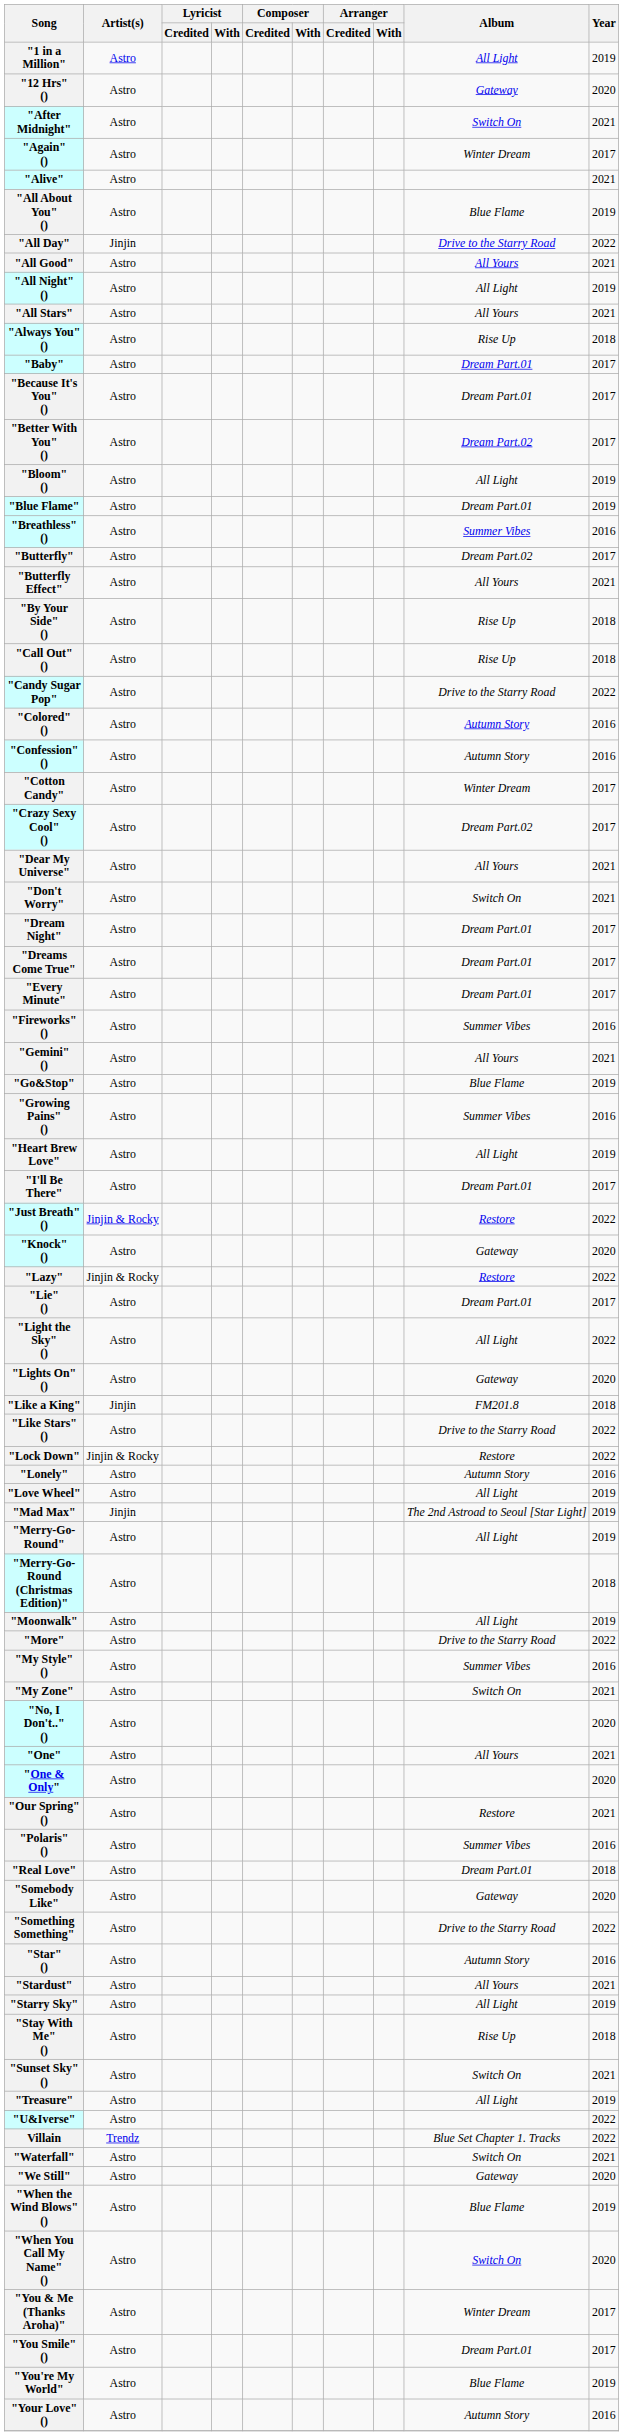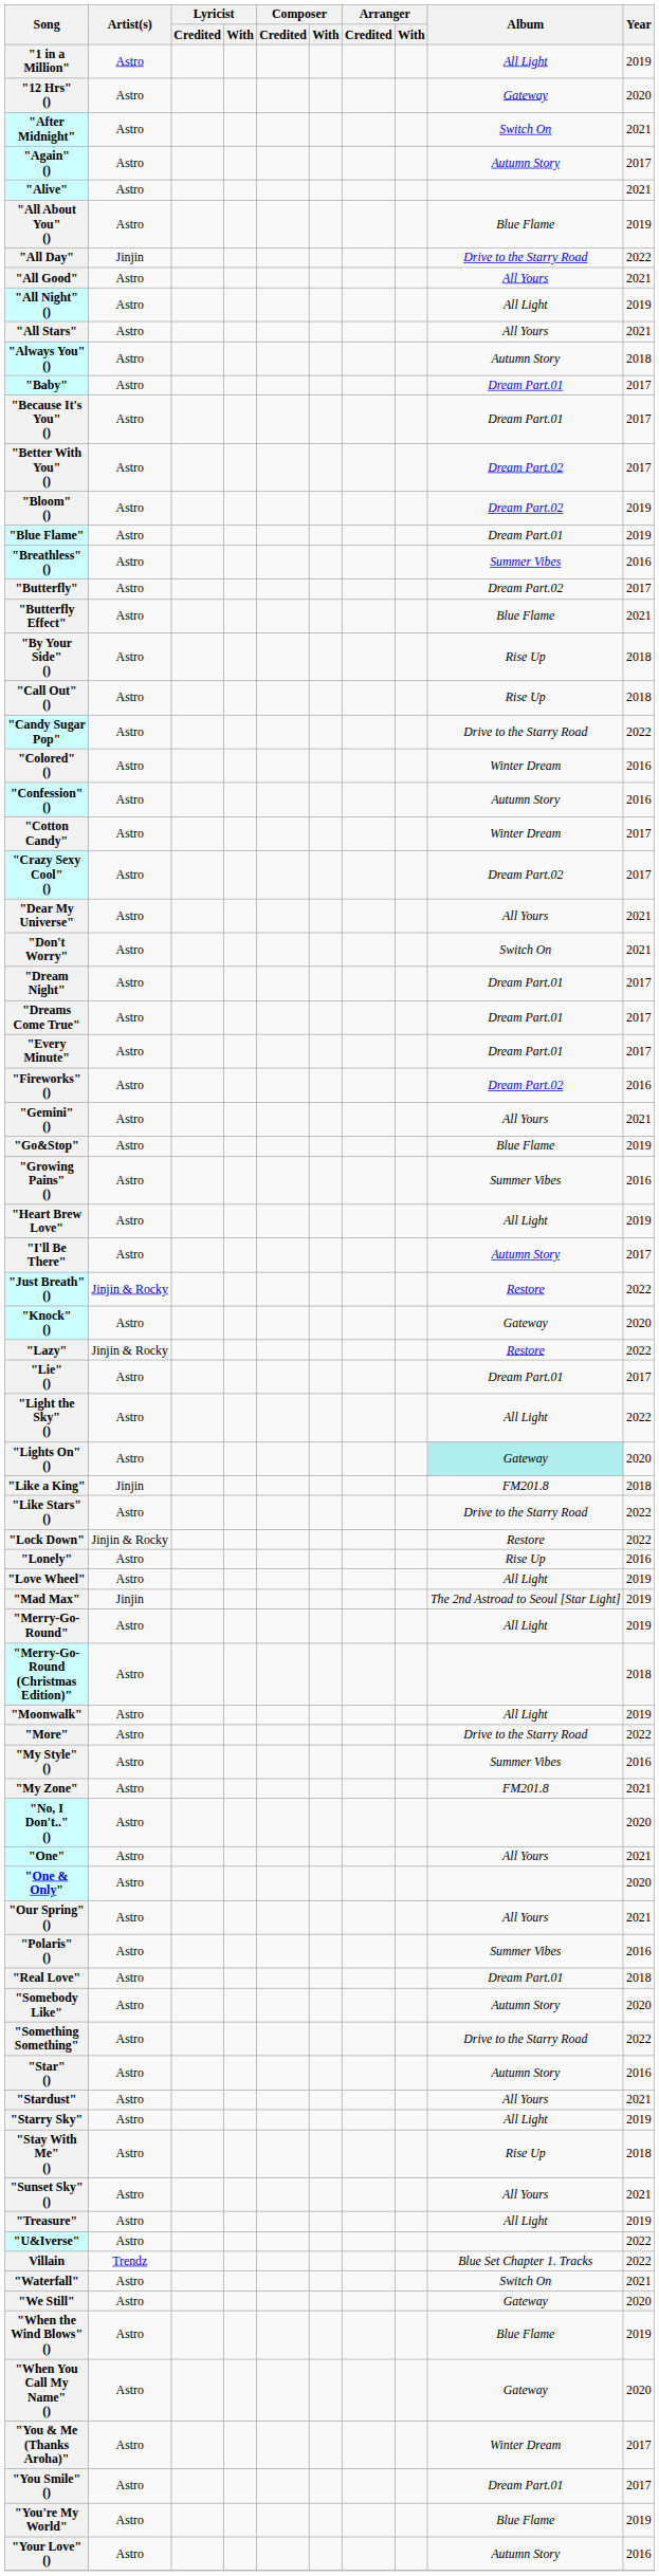"Again" () | Album: Winter Dream -> Autumn Story
"Always You" () | Album: Rise Up -> Autumn Story
"Bloom" () | Album: All Light -> Dream Part.02
"Butterfly Effect" | Album: All Yours -> Blue Flame
"Colored" () | Album: Autumn Story -> Winter Dream
"Fireworks" () | Album: Summer Vibes -> Dream Part.02
"I'll Be There" | Album: Dream Part.01 -> Autumn Story
"Lights On" () | Album: no background -> paleturquoise background
"Lonely" | Album: Autumn Story -> Rise Up
"My Zone" | Album: Switch On -> FM201.8
"Our Spring" () | Album: Restore -> All Yours
"Somebody Like" | Album: Gateway -> Autumn Story
"Sunset Sky" () | Album: Switch On -> All Yours
"When You Call My Name" () | Album: Switch On -> Gateway
